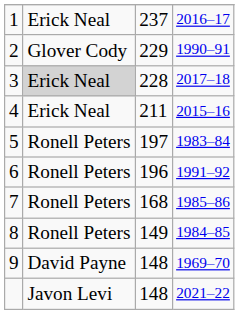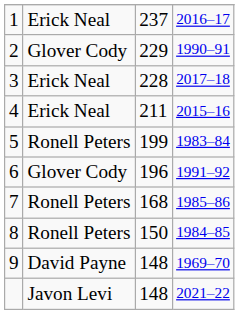3 | column 2: lightgrey background -> no background
5 | column 3: 197 -> 199
6 | column 2: Ronell Peters -> Glover Cody
8 | column 3: 149 -> 150
